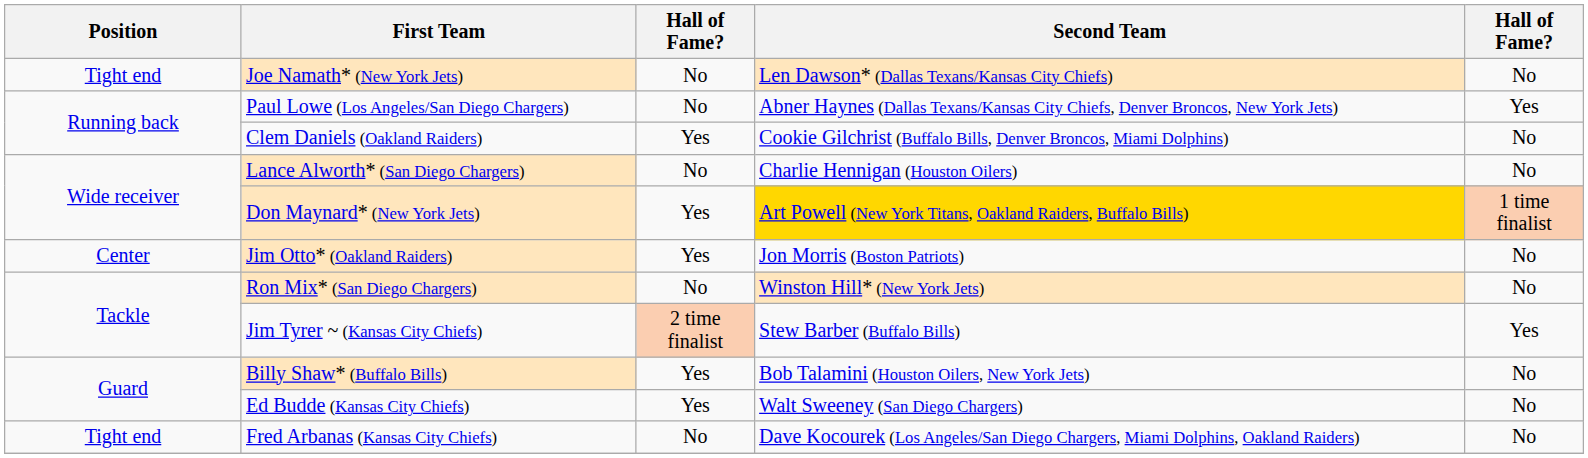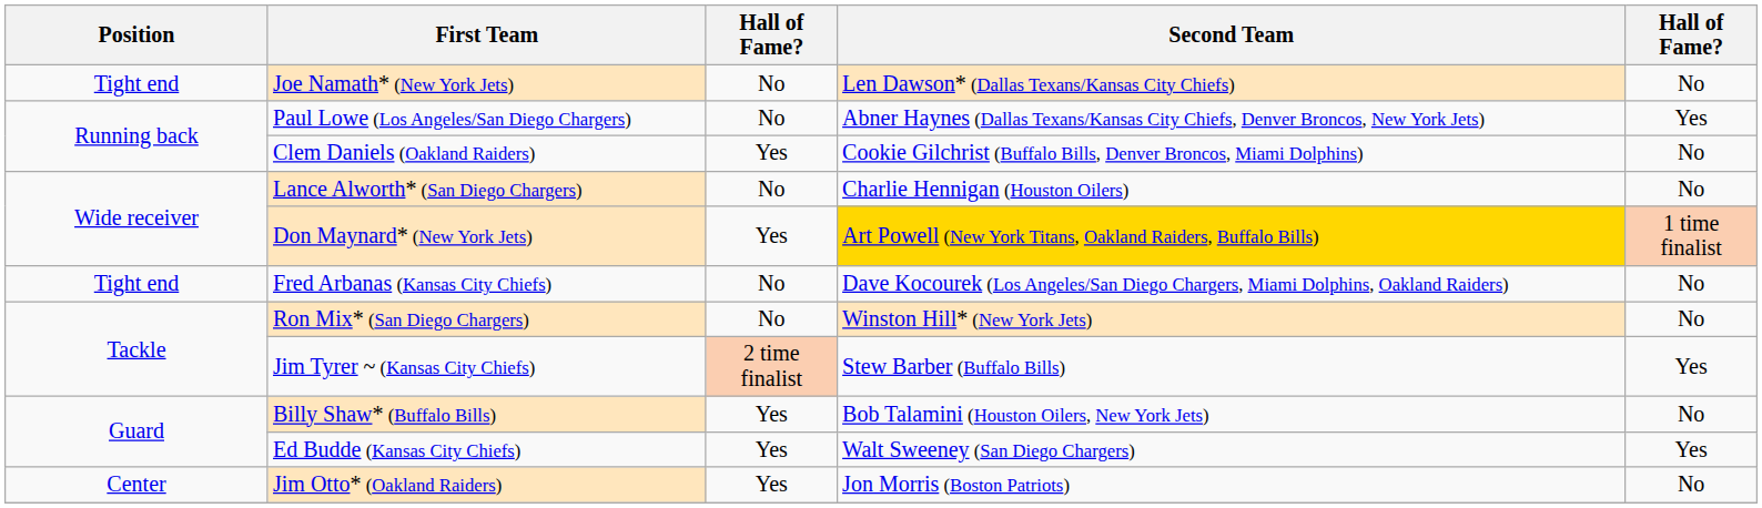rows swapped: Fred Arbanas (Kansas City Chiefs) <-> Jim Otto* (Oakland Raiders)
Ed Budde (Kansas City Chiefs) | column 5: No -> Yes
